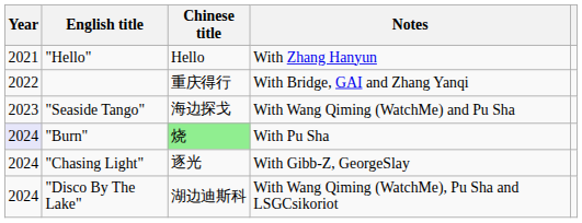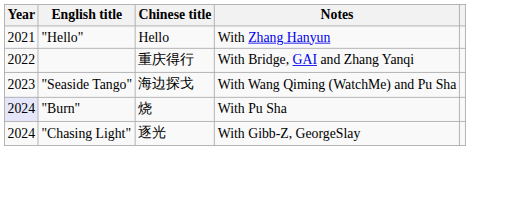"Burn" | Chinese title: lightgreen background -> no background
- row: 2024 | "Disco By The Lake" | 湖边迪斯科 | With Wang Qiming (WatchMe), Pu Sha and LSGCsikoriot
